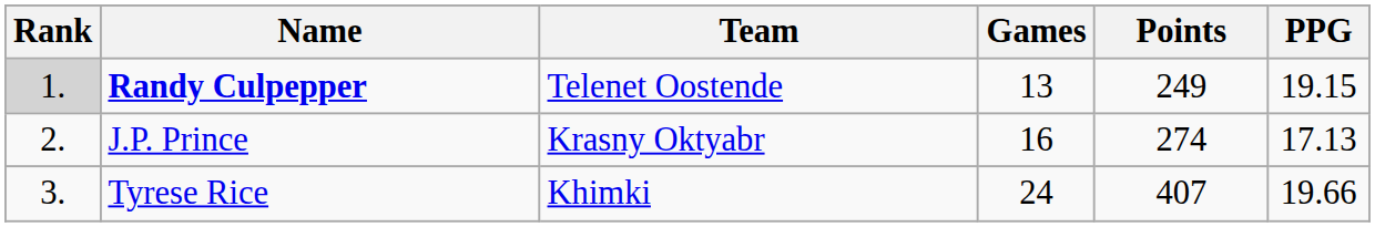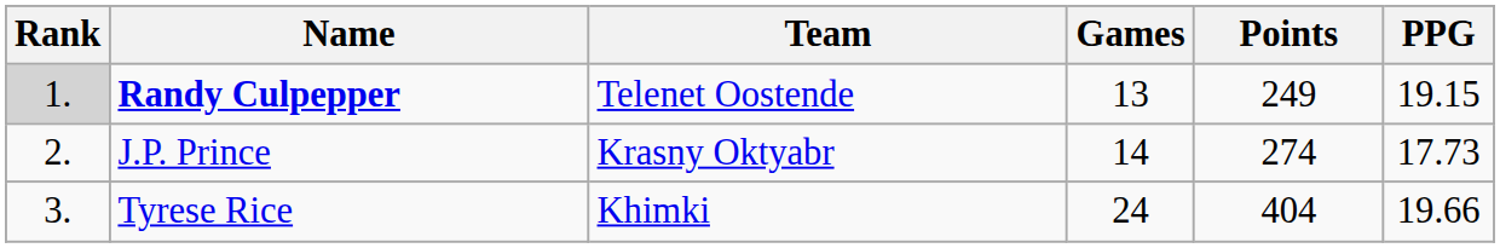J.P. Prince | Games: 16 -> 14
J.P. Prince | PPG: 17.13 -> 17.73
Tyrese Rice | Points: 407 -> 404
